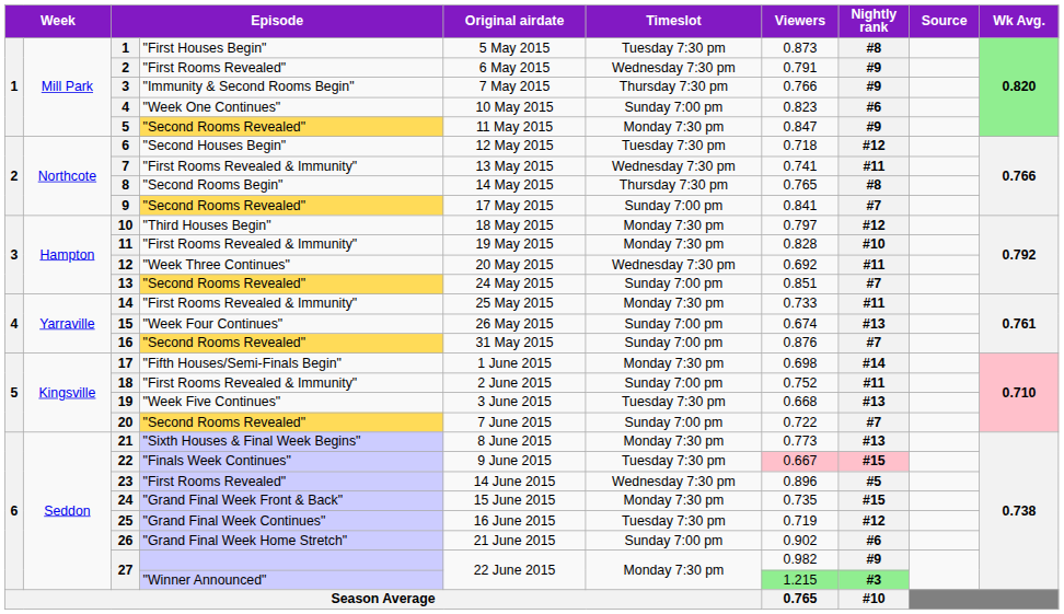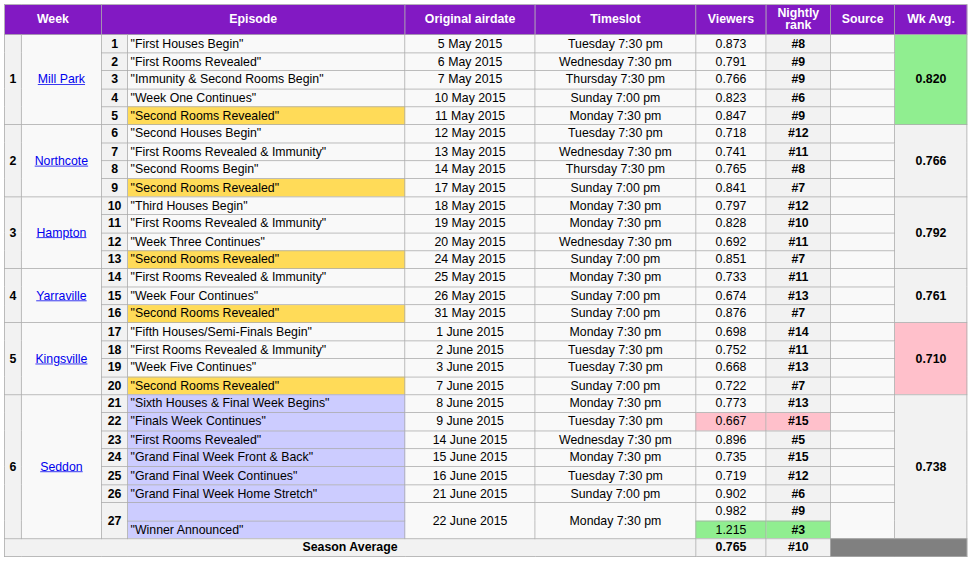18 | Timeslot: Sunday 7:00 pm -> Tuesday 7:30 pm
